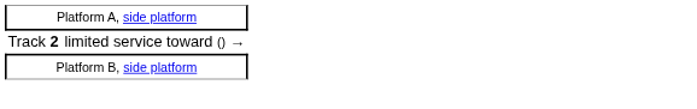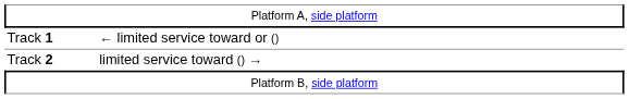+ row: Track 1 | ← limited service toward or ()
